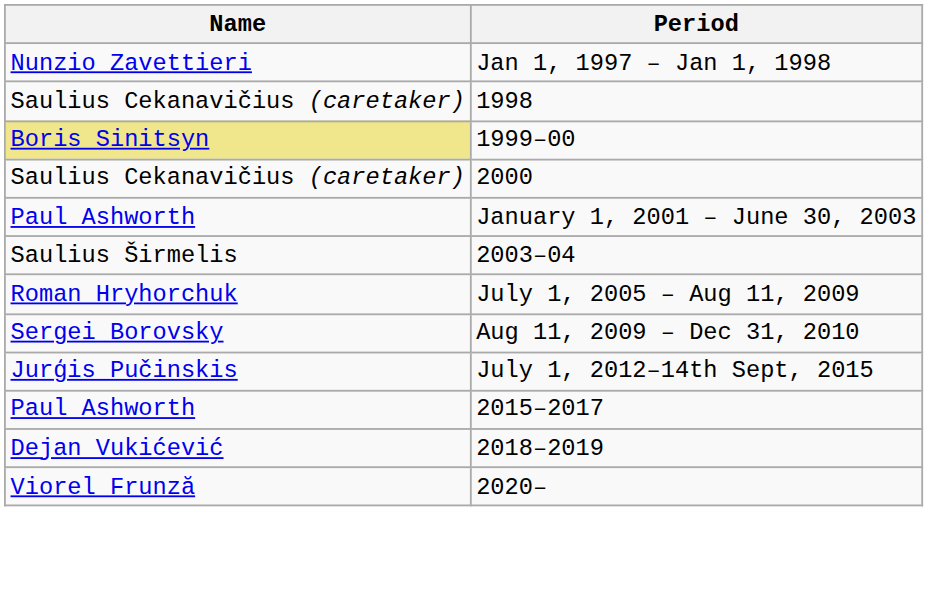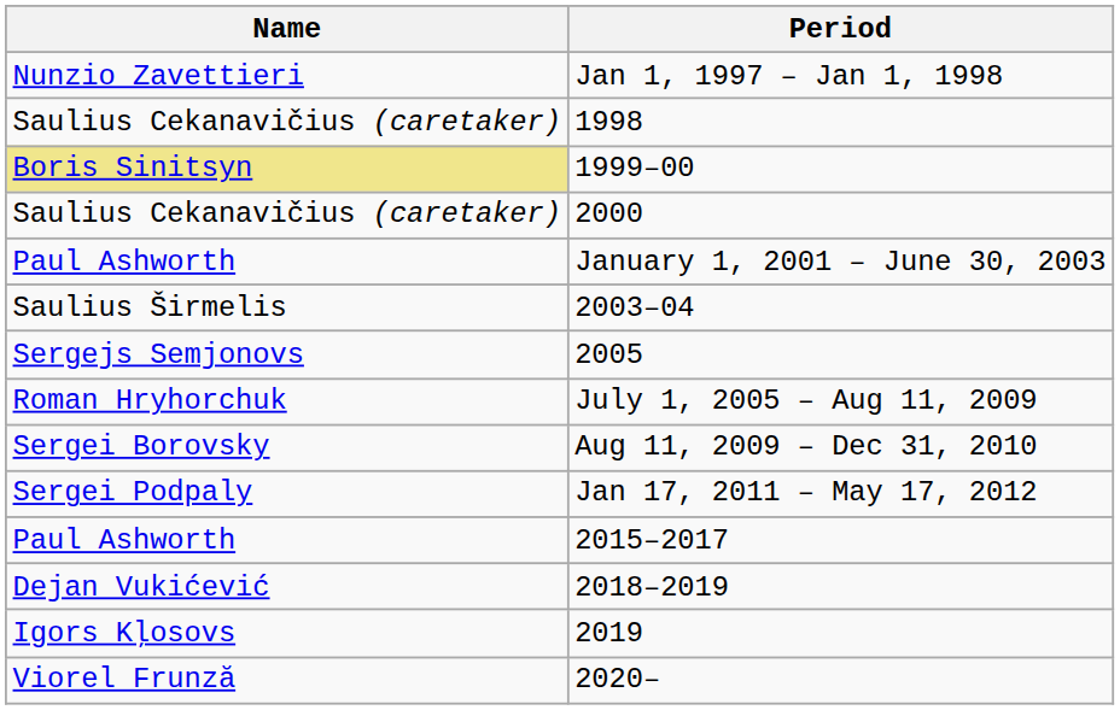+ row: Sergejs Semjonovs | 2005
+ row: Sergei Podpaly | Jan 17, 2011 – May 17, 2012
- row: Jurģis Pučinskis | July 1, 2012–14th Sept, 2015
+ row: Igors Kļosovs | 2019
